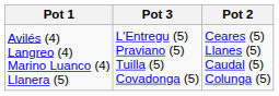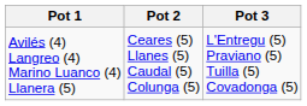columns swapped: Pot 2 <-> Pot 3
